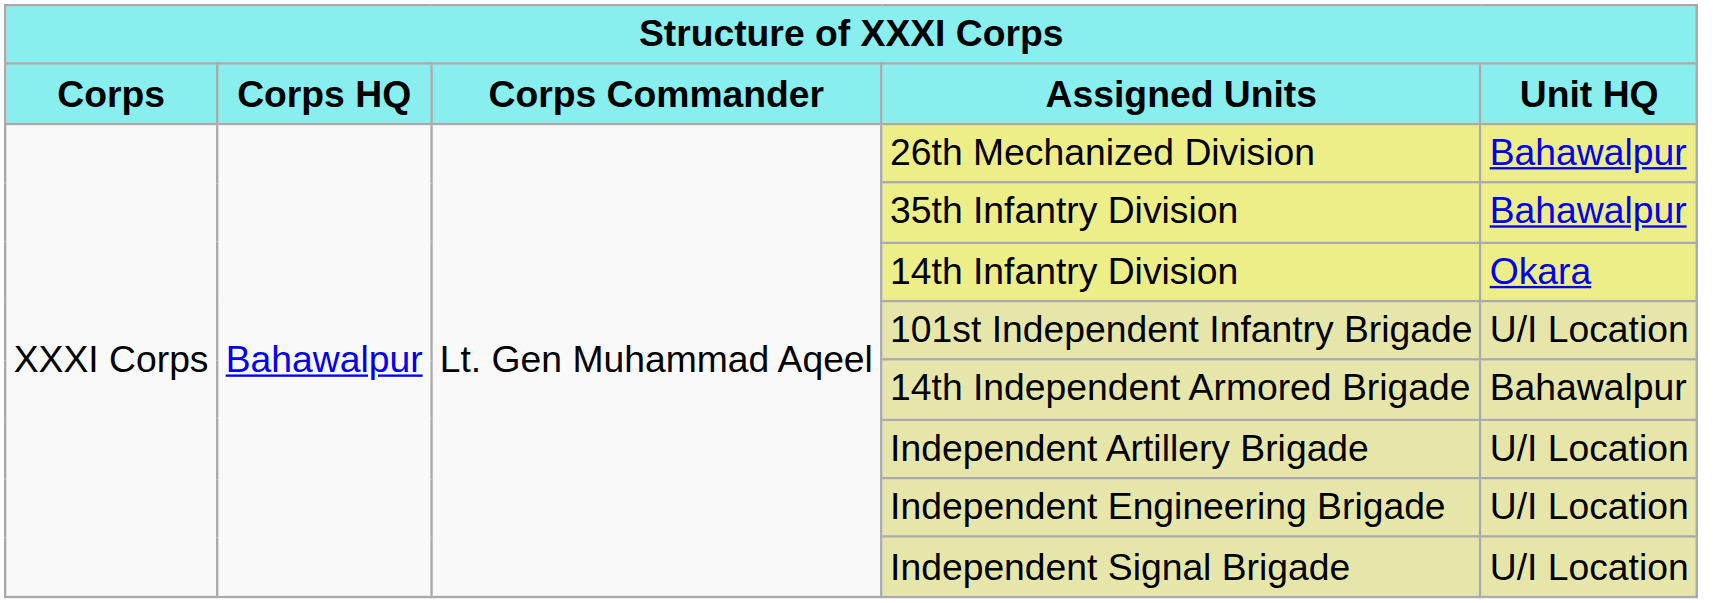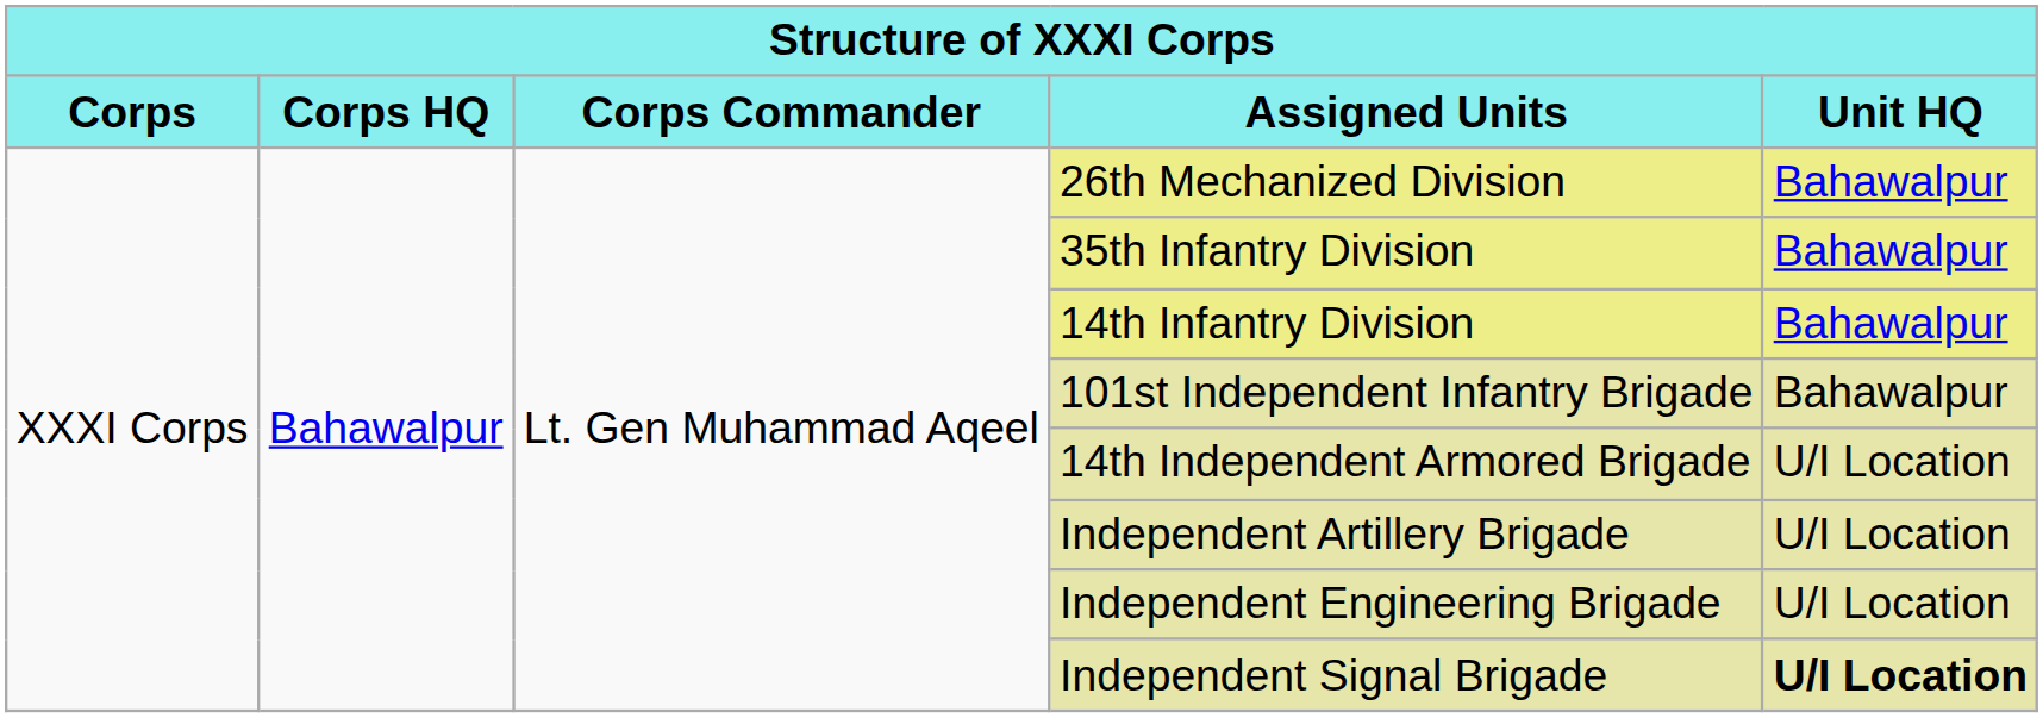14th Infantry Division | Unit HQ: Okara -> Bahawalpur
101st Independent Infantry Brigade | Unit HQ: U/I Location -> Bahawalpur
14th Independent Armored Brigade | Unit HQ: Bahawalpur -> U/I Location
Independent Signal Brigade | Unit HQ: normal -> bold
